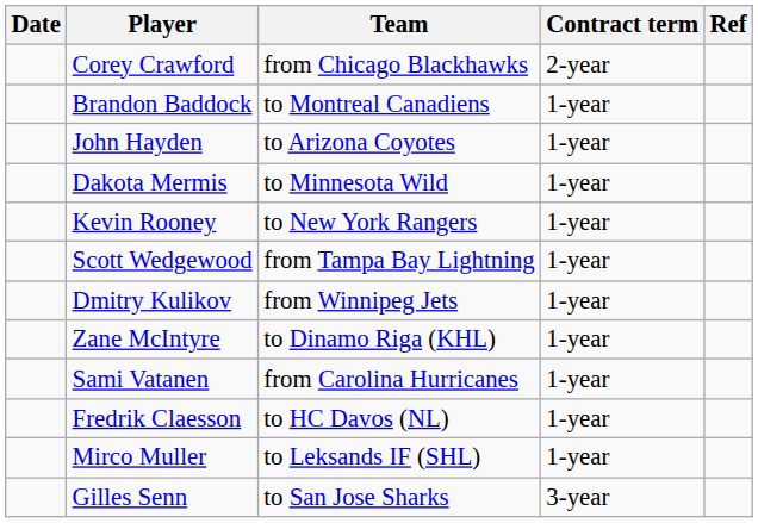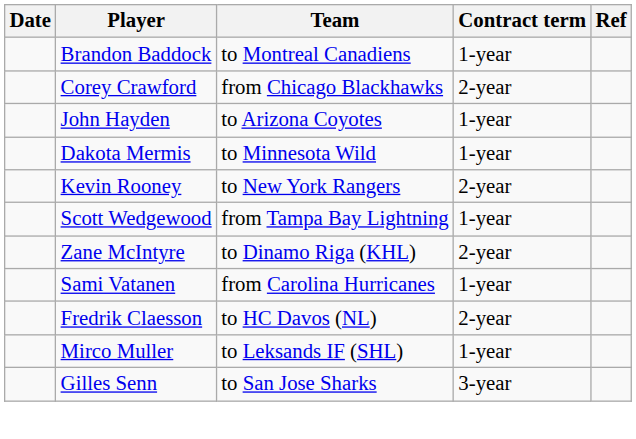rows swapped: Brandon Baddock <-> Corey Crawford
Kevin Rooney | Contract term: 1-year -> 2-year
- row: Dmitry Kulikov | from Winnipeg Jets | 1-year
Zane McIntyre | Contract term: 1-year -> 2-year
Fredrik Claesson | Contract term: 1-year -> 2-year
